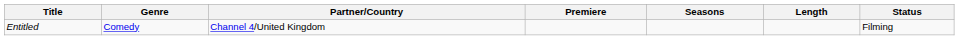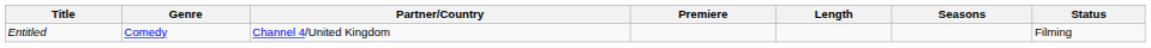columns swapped: Seasons <-> Length
